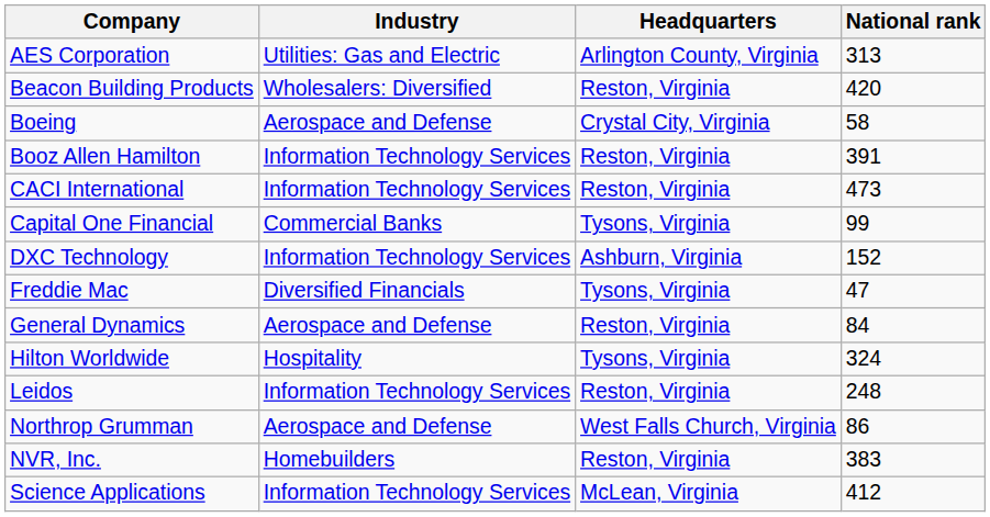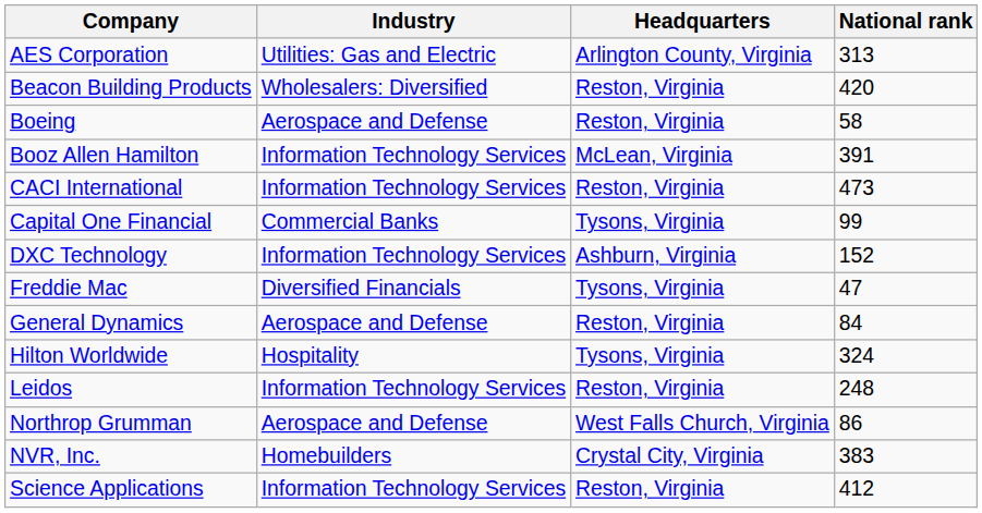Boeing | Headquarters: Crystal City, Virginia -> Reston, Virginia
Booz Allen Hamilton | Headquarters: Reston, Virginia -> McLean, Virginia
NVR, Inc. | Headquarters: Reston, Virginia -> Crystal City, Virginia
Science Applications | Headquarters: McLean, Virginia -> Reston, Virginia
